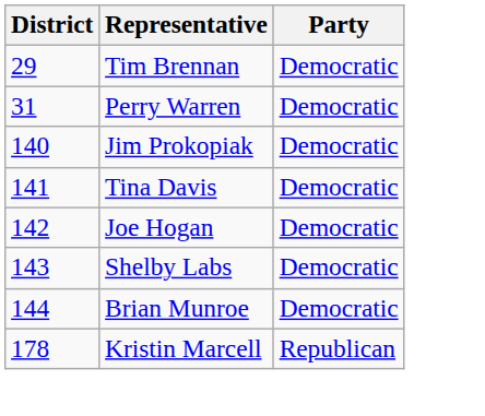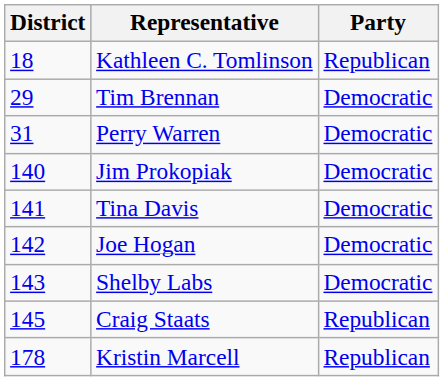+ row: 18 | Kathleen C. Tomlinson | Republican
- row: 144 | Brian Munroe | Democratic
+ row: 145 | Craig Staats | Republican
